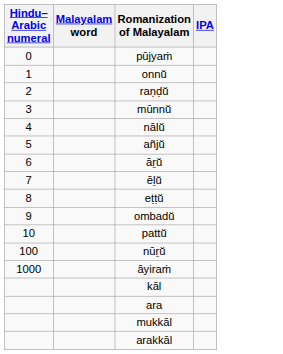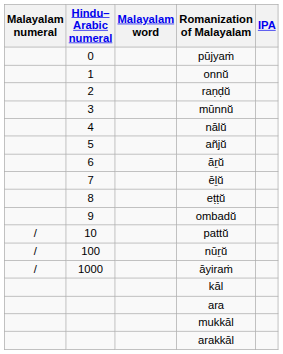+ column: Malayalam numeral | / | / | /
